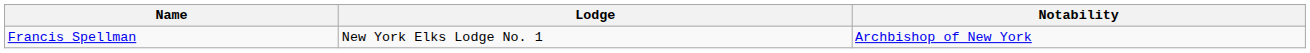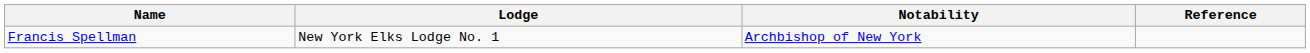+ column: Reference
